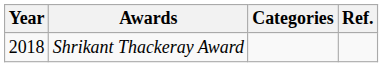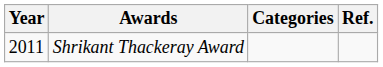Shrikant Thackeray Award | Year: 2018 -> 2011
